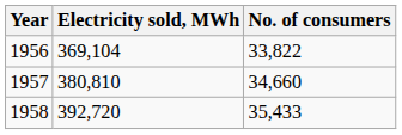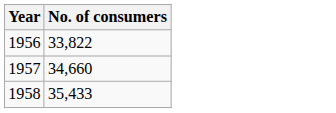- column: Electricity sold, MWh | 369,104 | 380,810 | 392,720
